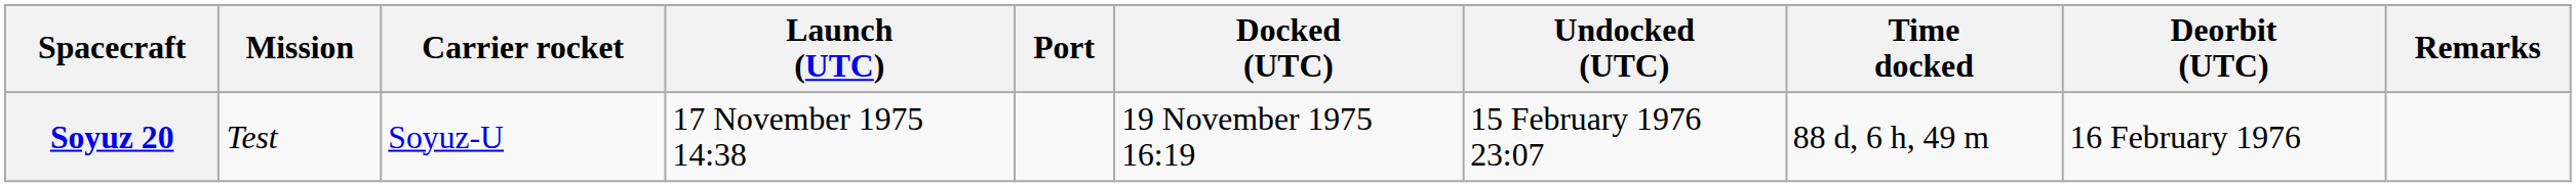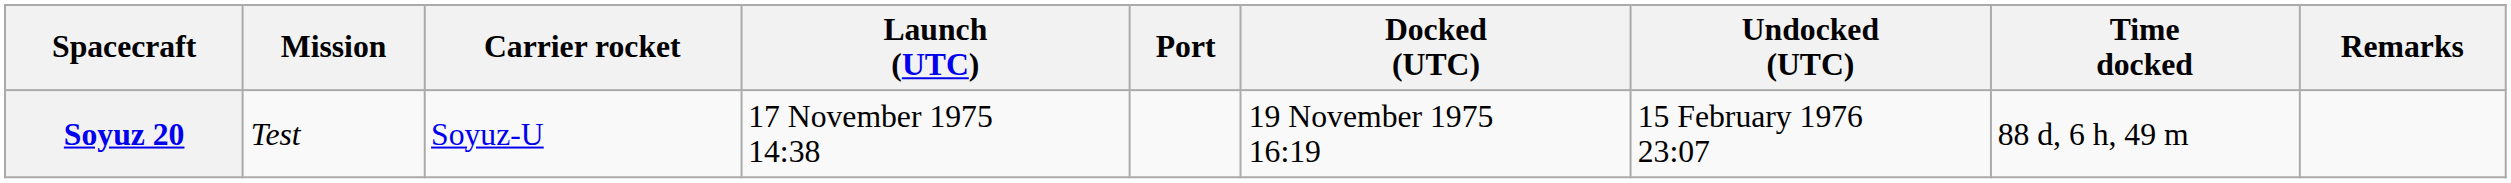- column: Deorbit (UTC) | 16 February 1976
